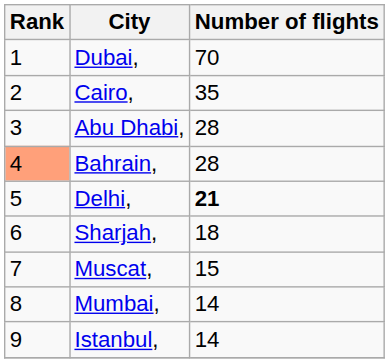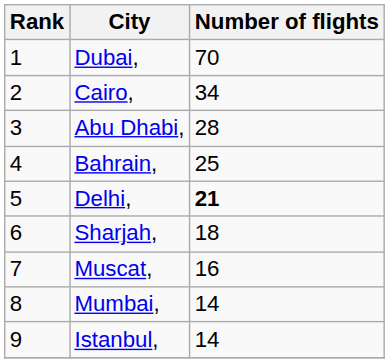Cairo, | Number of flights: 35 -> 34
Bahrain, | Rank: lightsalmon background -> no background
Bahrain, | Number of flights: 28 -> 25
Muscat, | Number of flights: 15 -> 16
